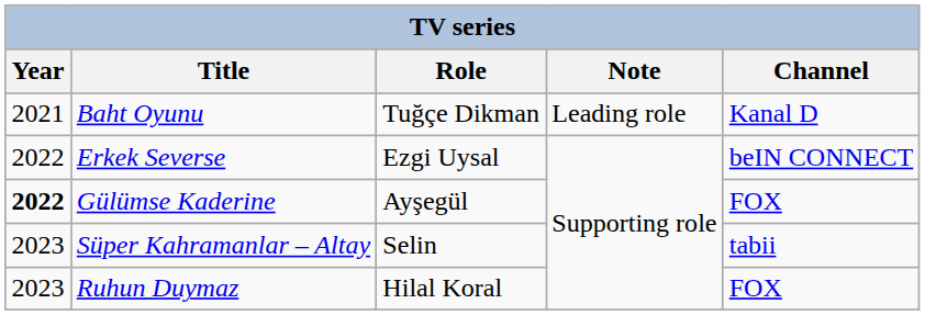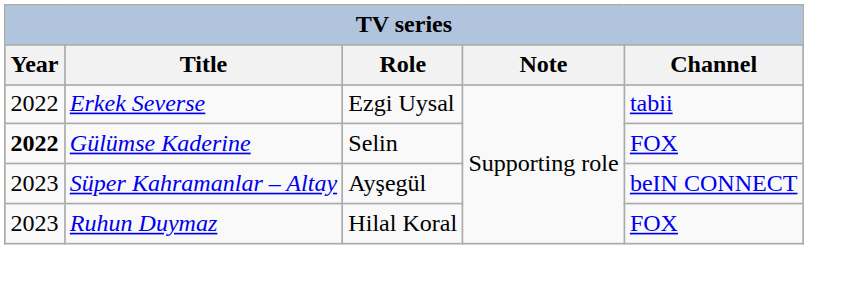- row: 2021 | Baht Oyunu | Tuğçe Dikman | Leading role | Kanal D
Erkek Severse | Channel: beIN CONNECT -> tabii
Gülümse Kaderine | Role: Ayşegül -> Selin
Süper Kahramanlar – Altay | Role: Selin -> Ayşegül
Süper Kahramanlar – Altay | Channel: tabii -> beIN CONNECT
